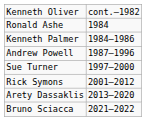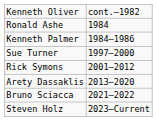- row: Andrew Powell | 1987–1996
+ row: Steven Holz | 2023–Current
